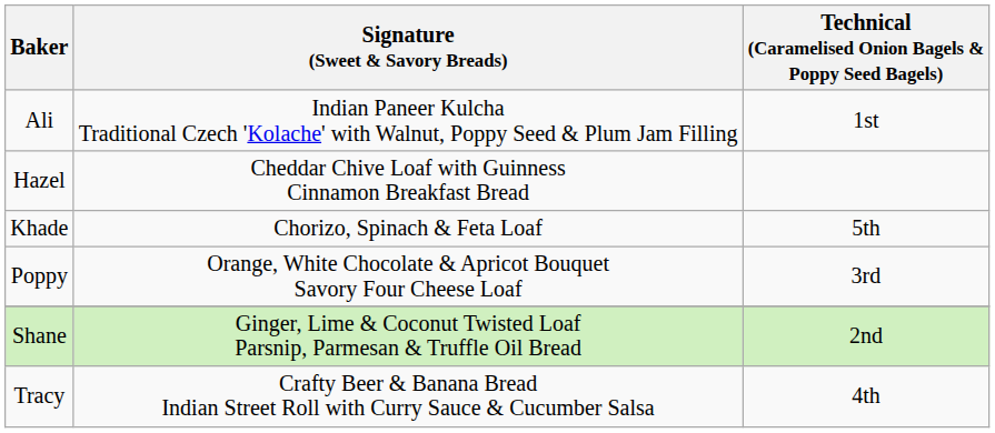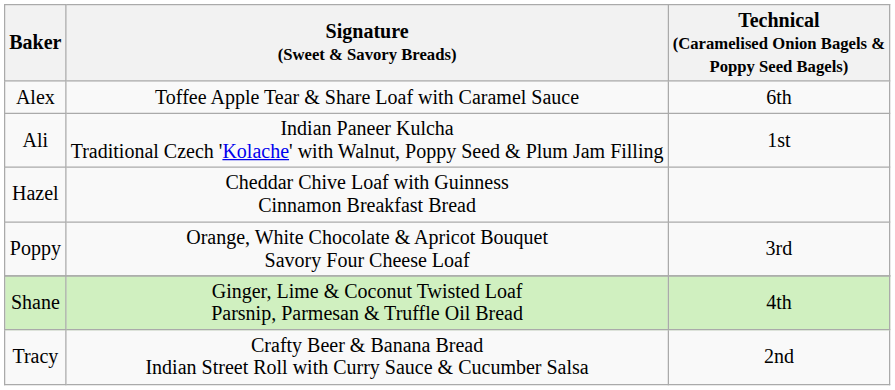+ row: Alex | Toffee Apple Tear & Share Loaf with Caramel Sauce | 6th
- row: Khade | Chorizo, Spinach & Feta Loaf | 5th
Shane | Technical (Caramelised Onion Bagels & Poppy Seed Bagels): 2nd -> 4th
Tracy | Technical (Caramelised Onion Bagels & Poppy Seed Bagels): 4th -> 2nd
